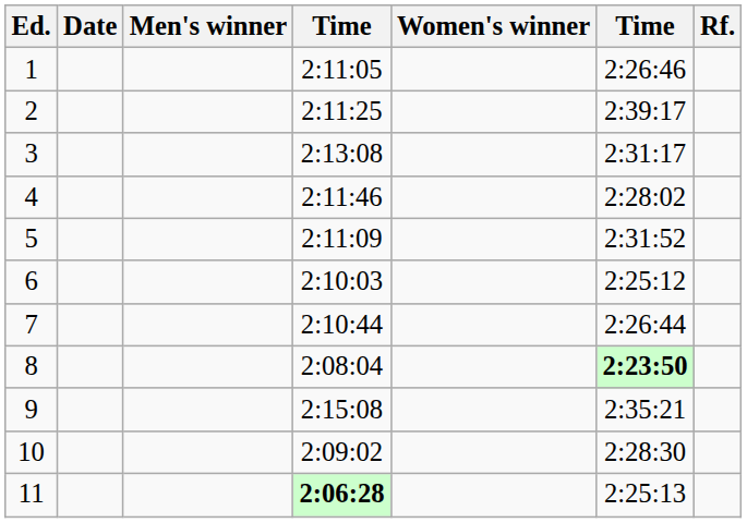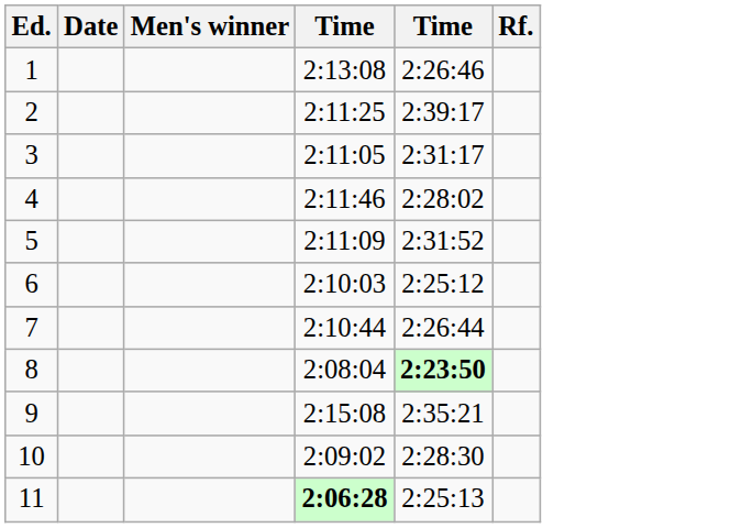- column: Women's winner
1 | column 4: 2:11:05 -> 2:13:08
3 | column 4: 2:13:08 -> 2:11:05
